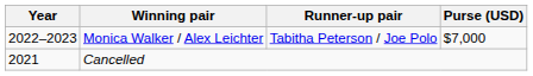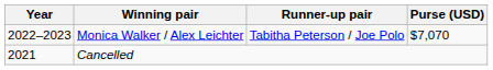Monica Walker / Alex Leichter | Purse (USD): $7,000 -> $7,070
